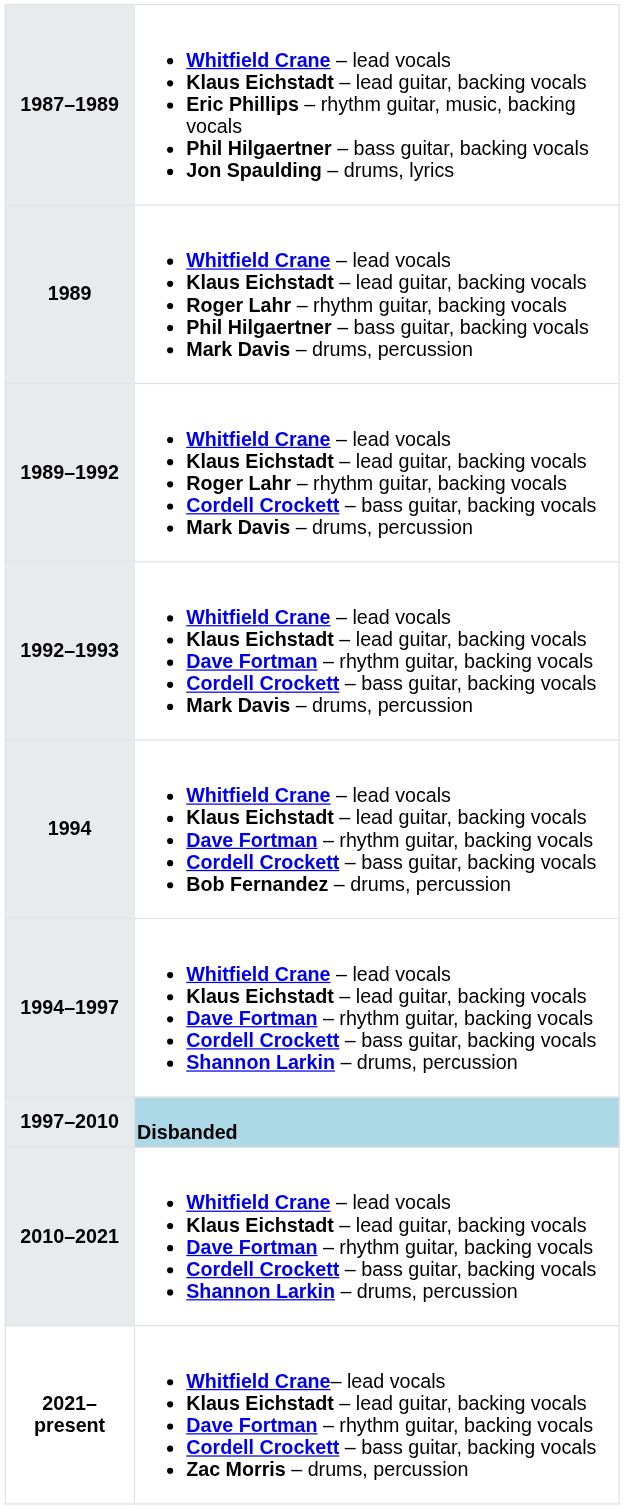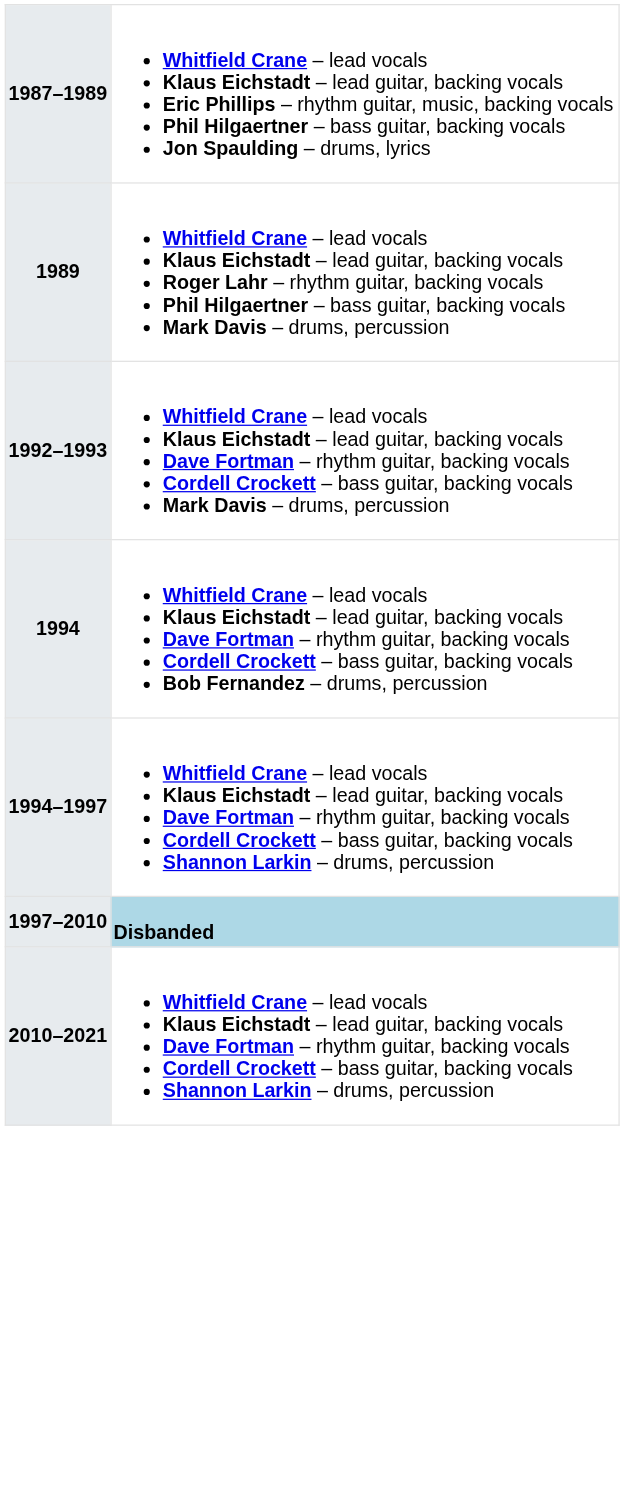- row: 1989–1992 | Whitfield Crane – lead vocals Klaus Eichstadt – lead guitar, backing vocals Roger Lahr – rhythm guitar, backing vocals Cordell Crockett – bass guitar, backing vocals Mark Davis – drums, percussion
- row: 2021–present | Whitfield Crane– lead vocals Klaus Eichstadt – lead guitar, backing vocals Dave Fortman – rhythm guitar, backing vocals Cordell Crockett – bass guitar, backing vocals Zac Morris – drums, percussion
